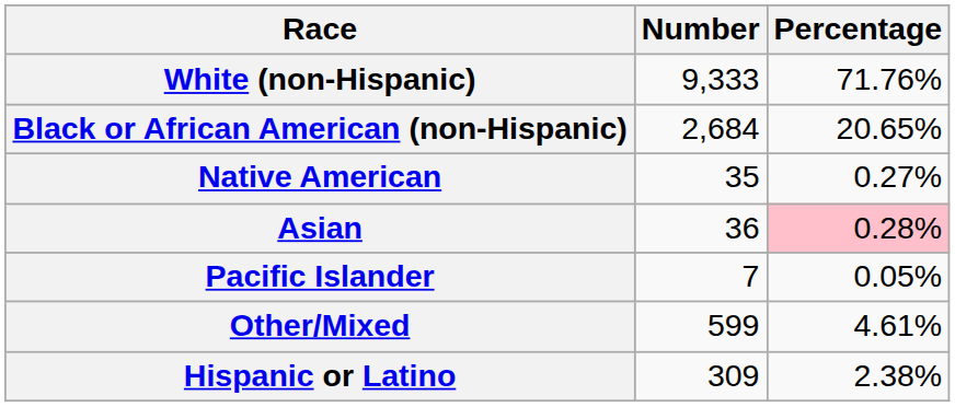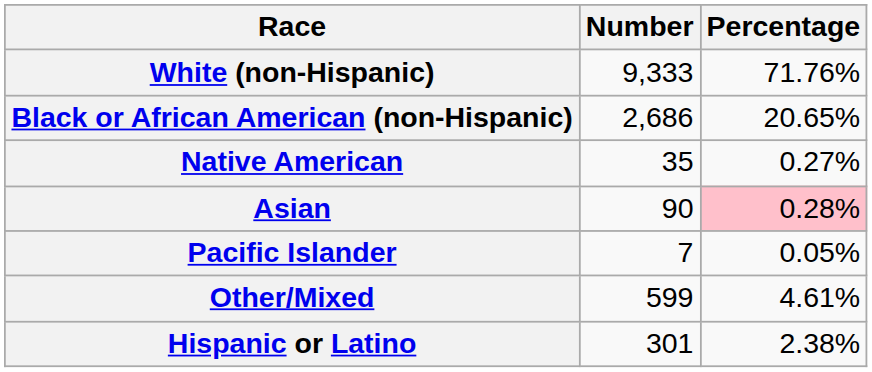Black or African American (non-Hispanic) | Number: 2,684 -> 2,686
Asian | Number: 36 -> 90
Hispanic or Latino | Number: 309 -> 301
